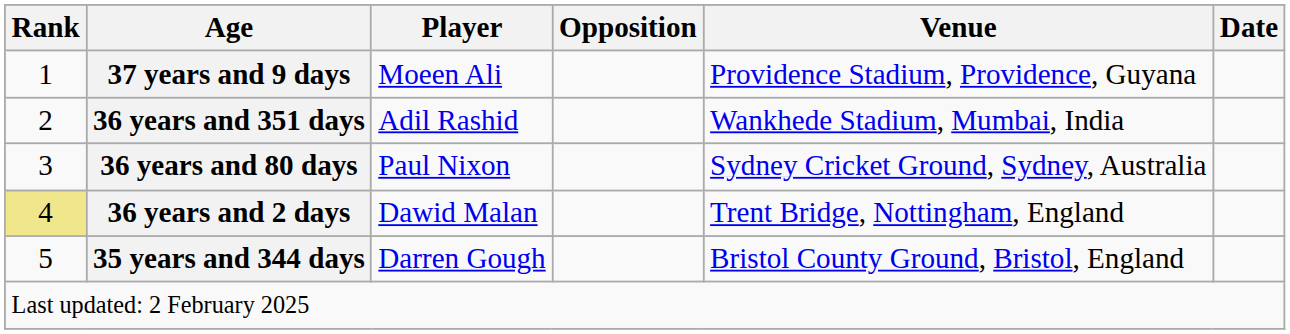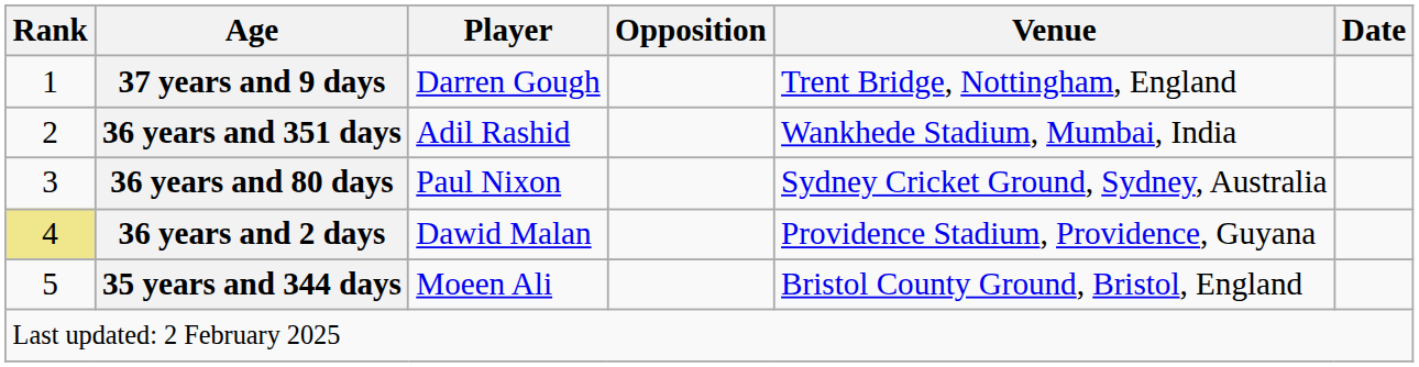37 years and 9 days | Player: Moeen Ali -> Darren Gough
37 years and 9 days | Venue: Providence Stadium, Providence, Guyana -> Trent Bridge, Nottingham, England
36 years and 2 days | Venue: Trent Bridge, Nottingham, England -> Providence Stadium, Providence, Guyana
35 years and 344 days | Player: Darren Gough -> Moeen Ali
